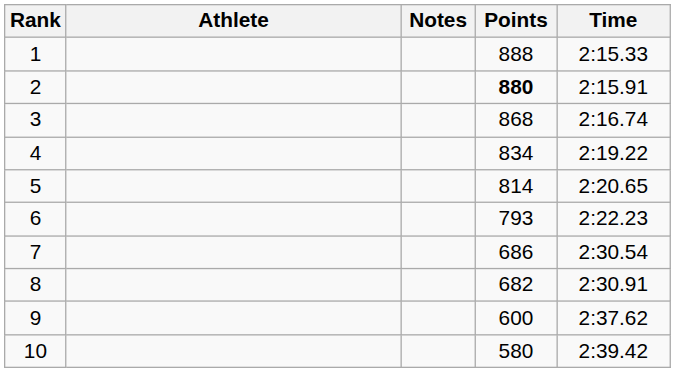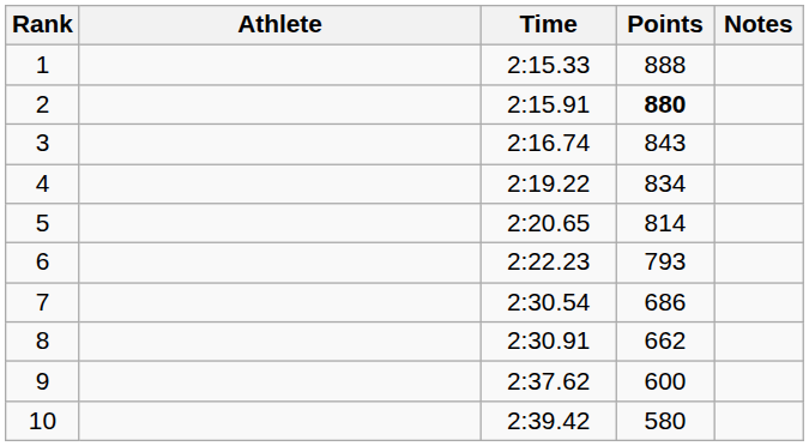columns swapped: Time <-> Notes
3 | Points: 868 -> 843
8 | Points: 682 -> 662
